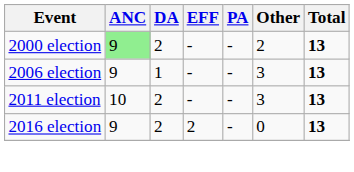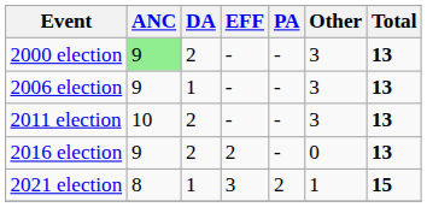2000 election | Other: 2 -> 3
+ row: 2021 election | 8 | 1 | 3 | 2 | 1 | 15
